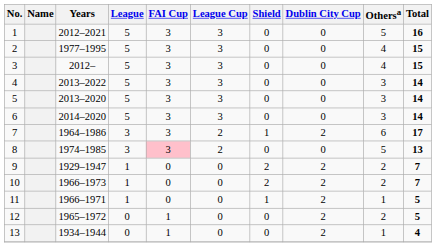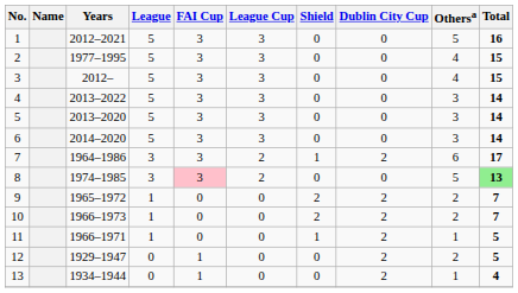8 | Total: no background -> lightgreen background
9 | Years: 1929–1947 -> 1965–1972
12 | Years: 1965–1972 -> 1929–1947
